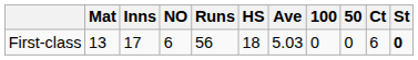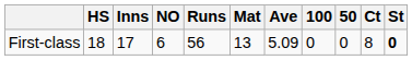columns swapped: Mat <-> HS
First-class | Ave: 5.03 -> 5.09
First-class | Ct: 6 -> 8
